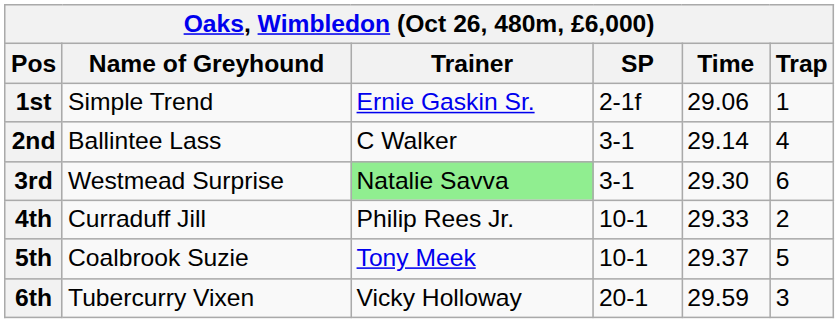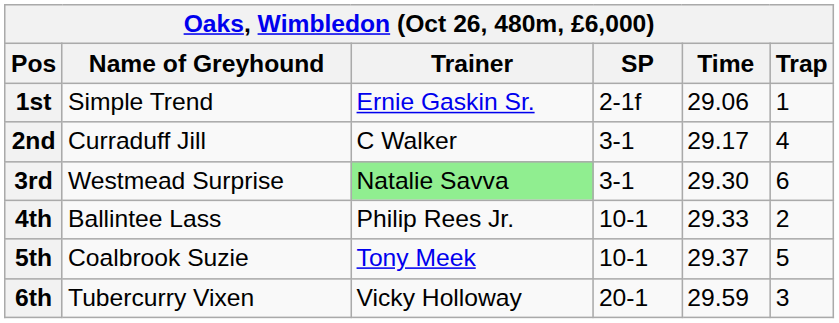2nd | Name of Greyhound: Ballintee Lass -> Curraduff Jill
2nd | Time: 29.14 -> 29.17
4th | Name of Greyhound: Curraduff Jill -> Ballintee Lass
